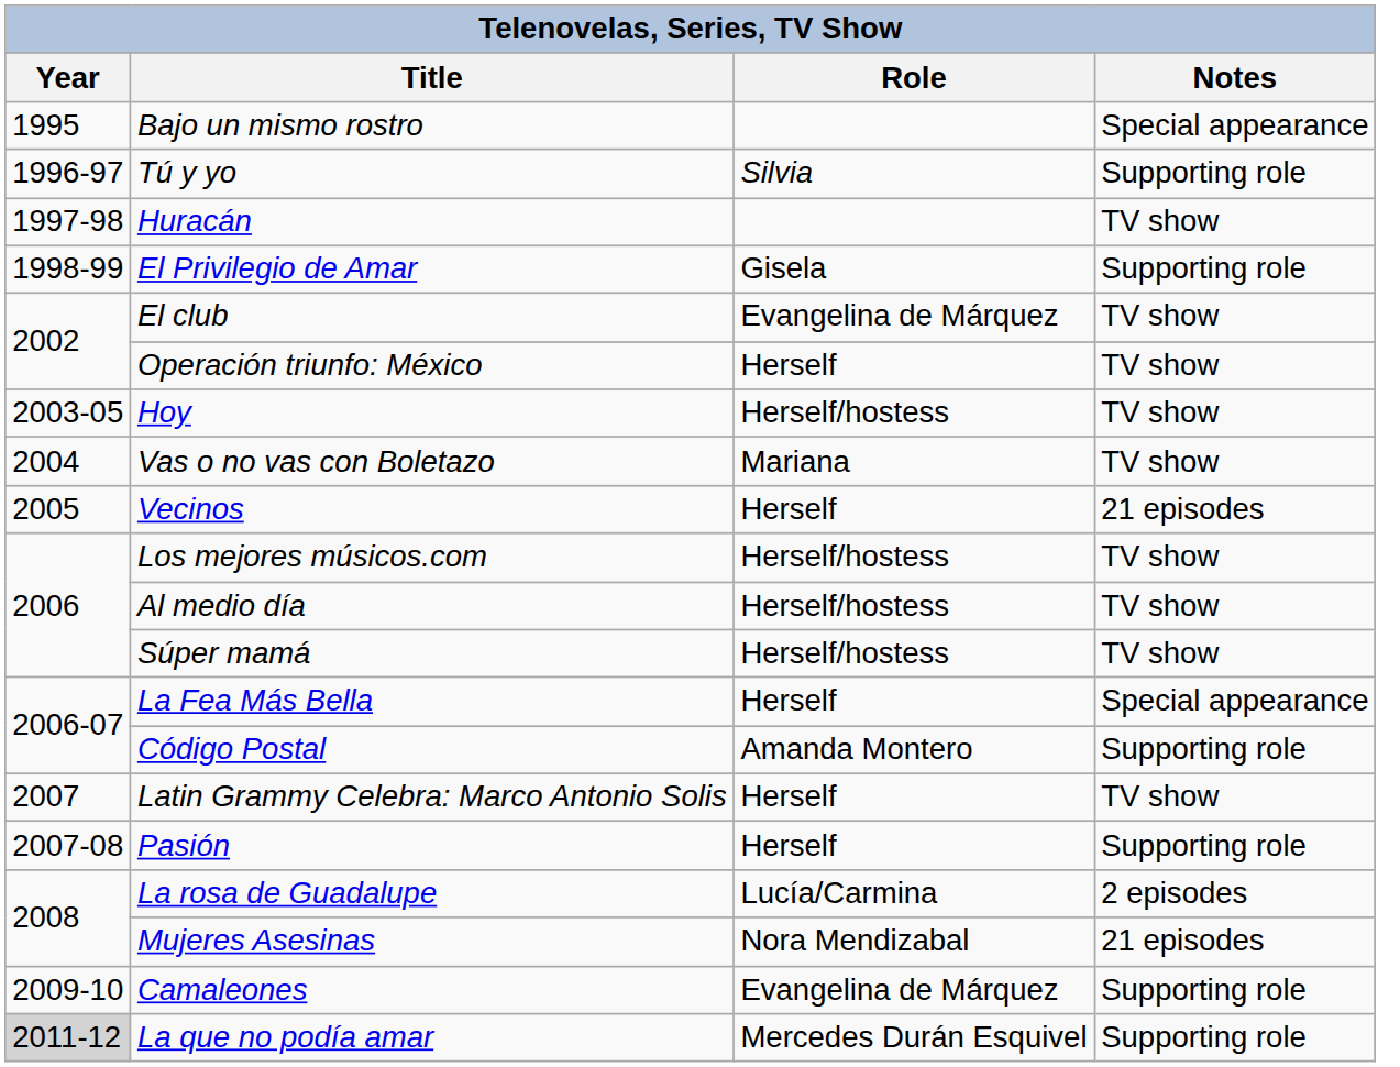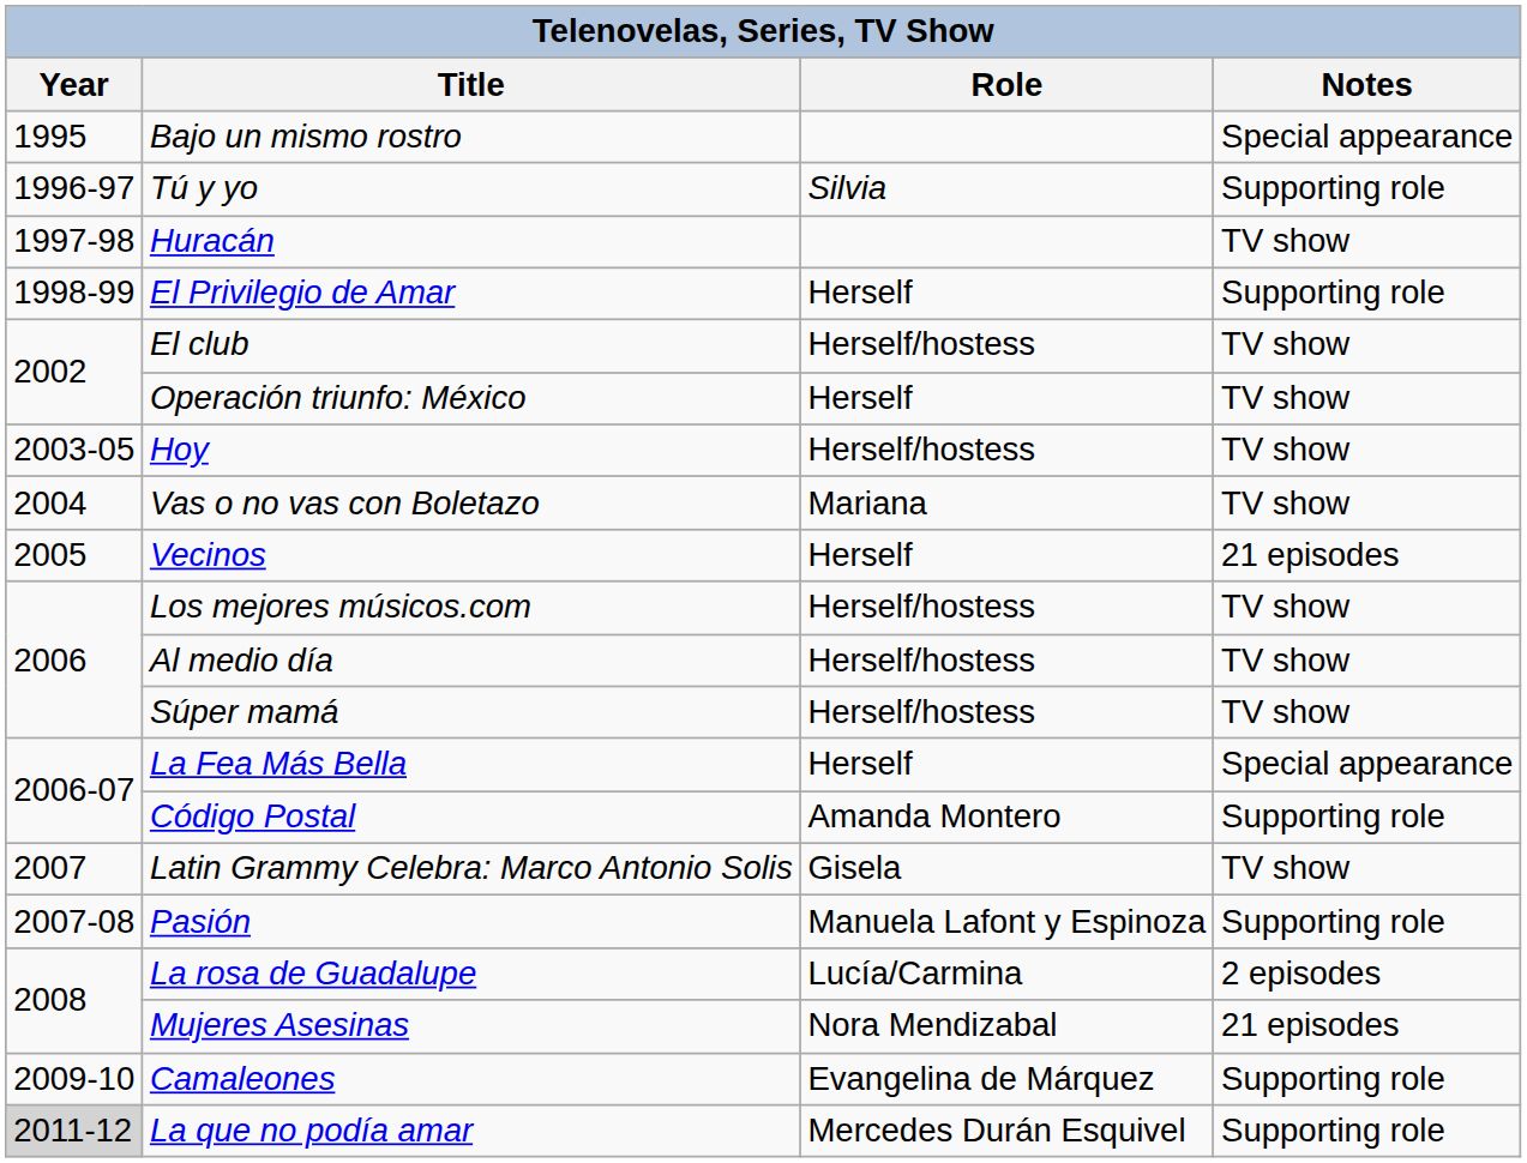El Privilegio de Amar | Role: Gisela -> Herself
El club | Role: Evangelina de Márquez -> Herself/hostess
Latin Grammy Celebra: Marco Antonio Solis | Role: Herself -> Gisela
Pasión | Role: Herself -> Manuela Lafont y Espinoza
